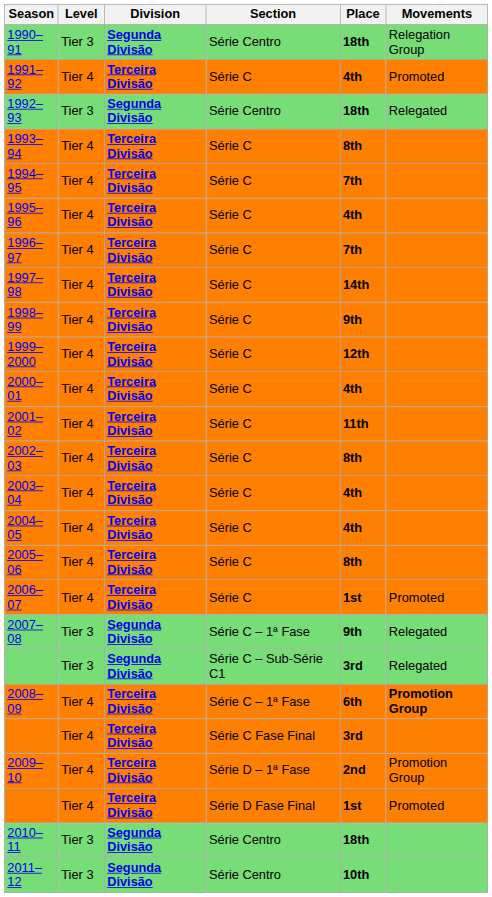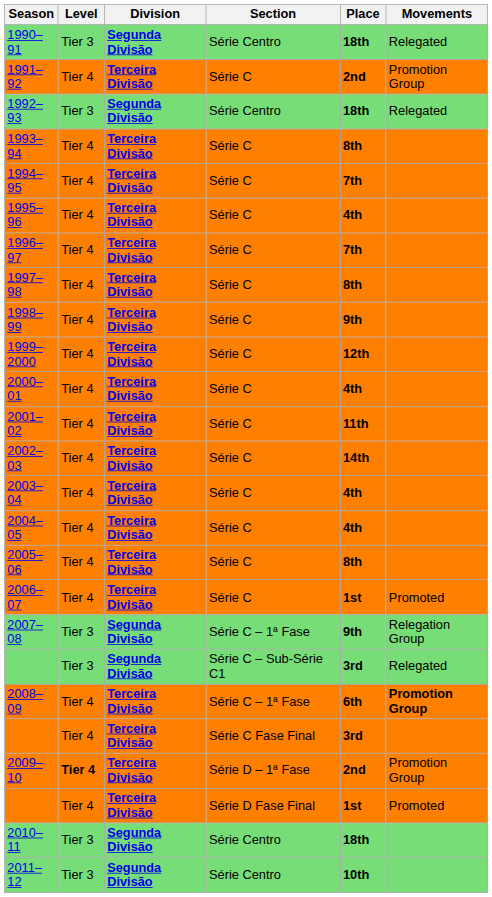1990–91 | Movements: Relegation Group -> Relegated
1991–92 | Place: 4th -> 2nd
1991–92 | Movements: Promoted -> Promotion Group
1997–98 | Place: 14th -> 8th
2002–03 | Place: 8th -> 14th
2007–08 | Movements: Relegated -> Relegation Group
2009–10 | Level: normal -> bold
